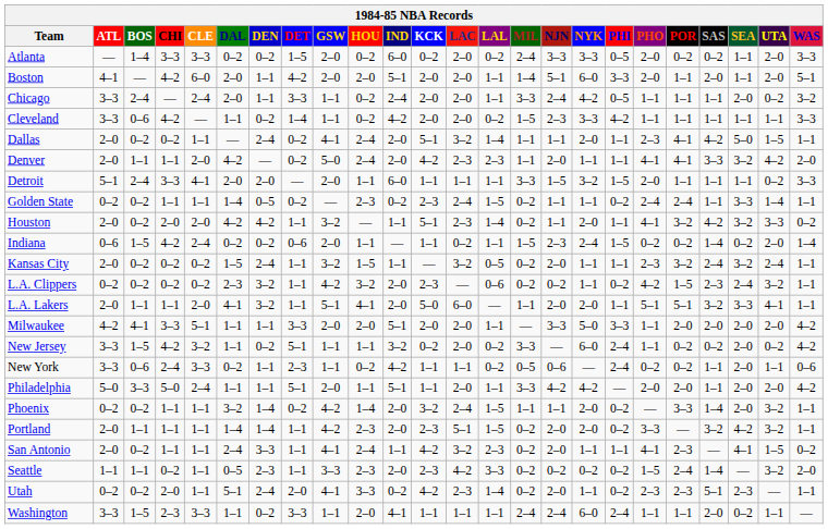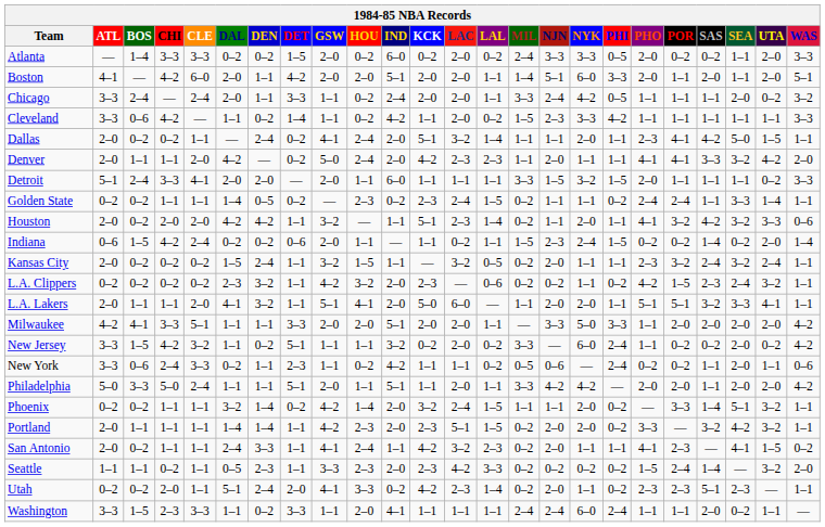Cleveland | KCK: 2–0 -> 1–1
Houston | WAS: 0–2 -> 0–6
Phoenix | SEA: 2–0 -> 5–1
